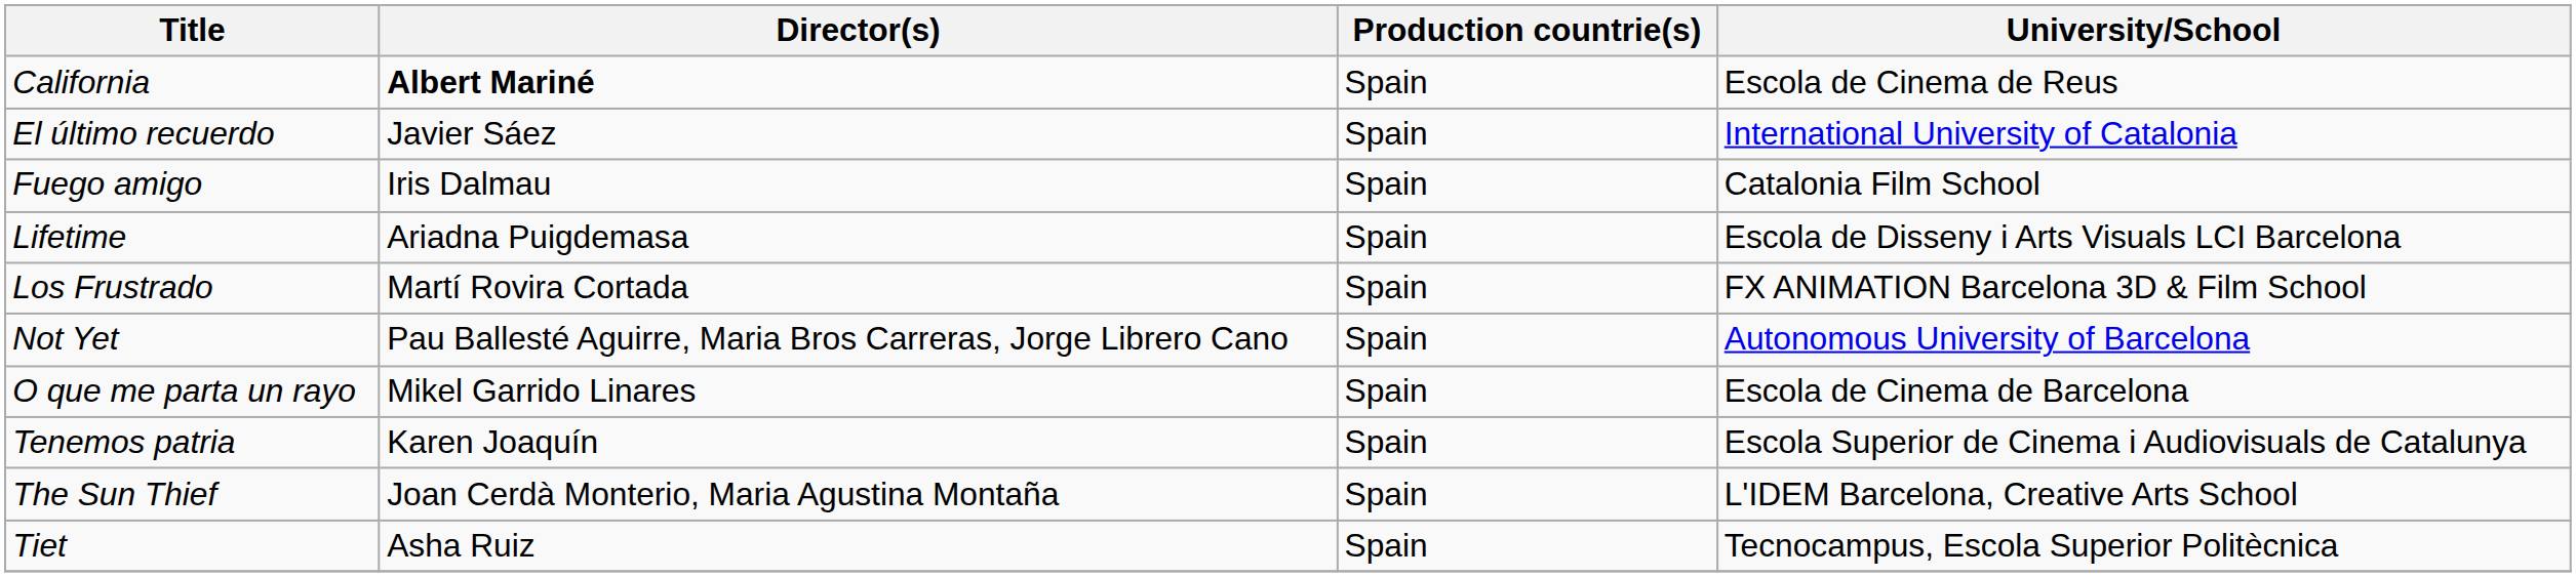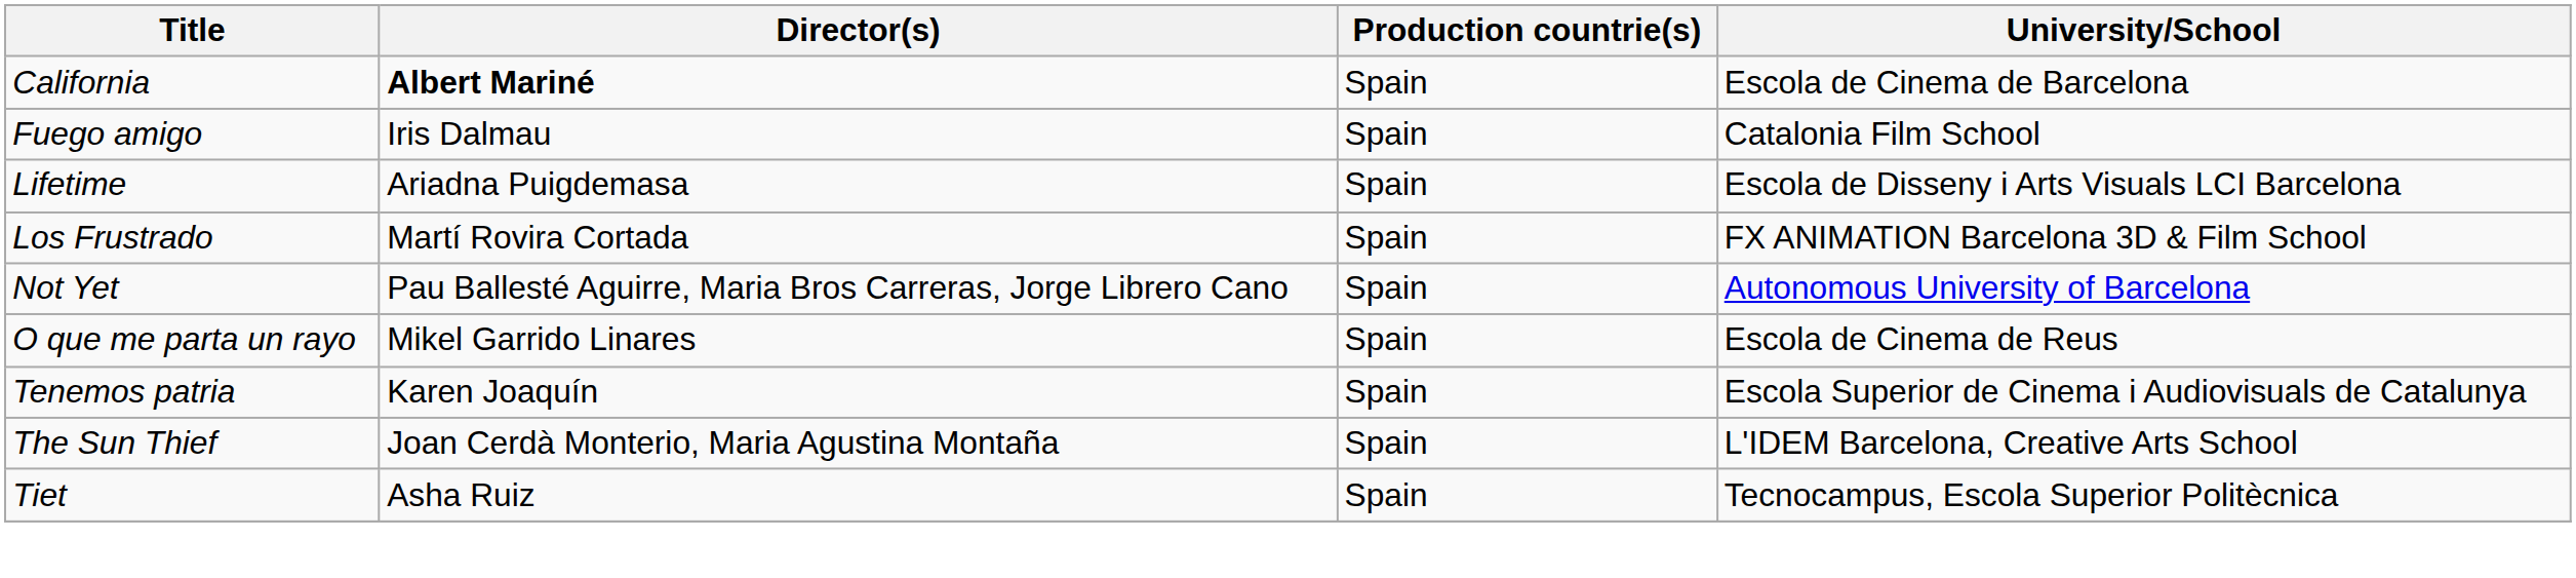California | University/School: Escola de Cinema de Reus -> Escola de Cinema de Barcelona
- row: El último recuerdo | Javier Sáez | Spain | International University of Catalonia
O que me parta un rayo | University/School: Escola de Cinema de Barcelona -> Escola de Cinema de Reus
